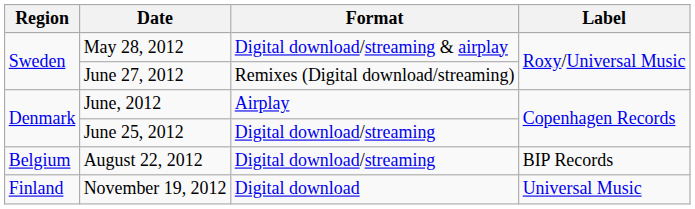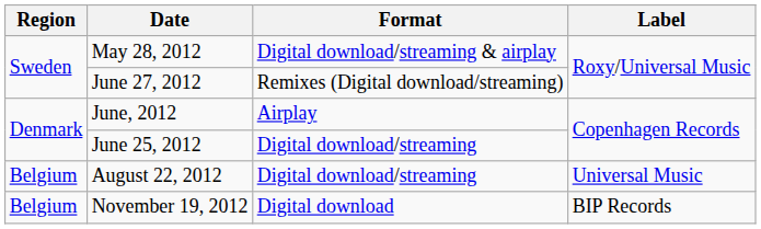August 22, 2012 | Label: BIP Records -> Universal Music
November 19, 2012 | Region: Finland -> Belgium
November 19, 2012 | Label: Universal Music -> BIP Records
